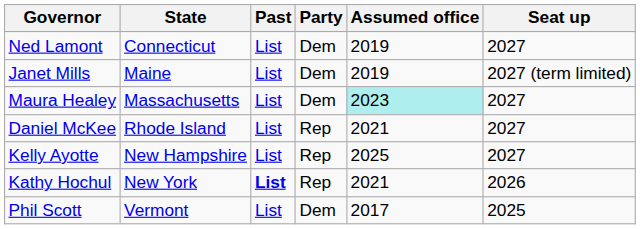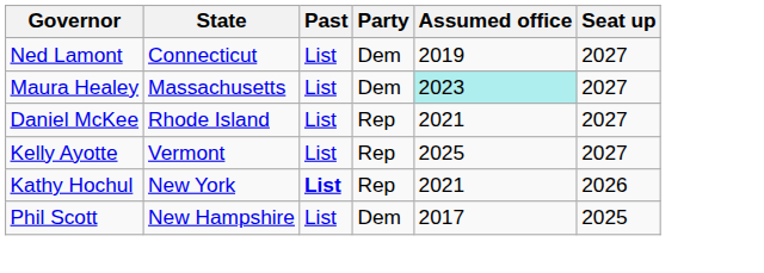- row: Janet Mills | Maine | List | Dem | 2019 | 2027 (term limited)
Kelly Ayotte | State: New Hampshire -> Vermont
Phil Scott | State: Vermont -> New Hampshire
